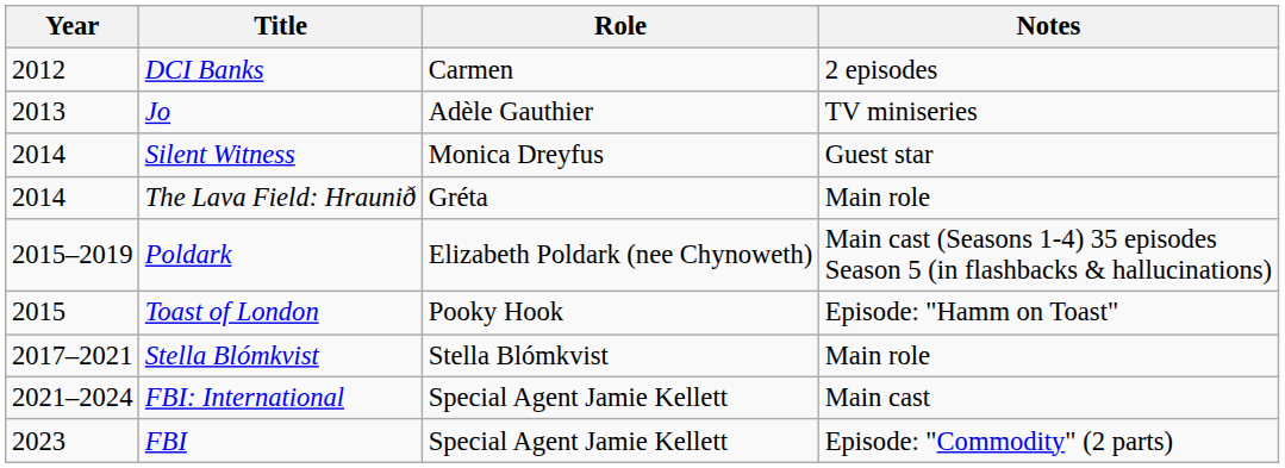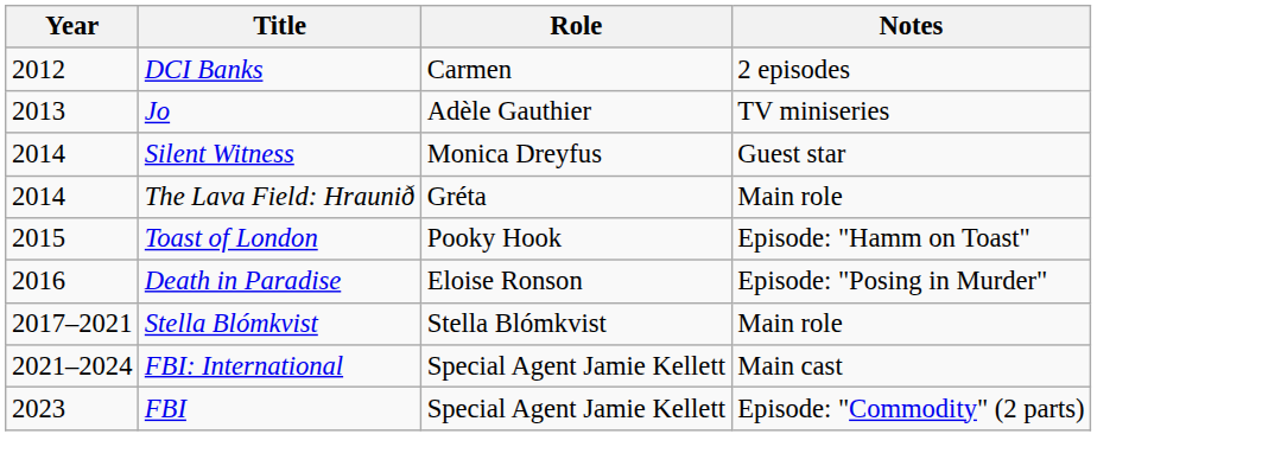- row: 2015–2019 | Poldark | Elizabeth Poldark (nee Chynoweth) | Main cast (Seasons 1-4) 35 episodes Season 5 (in flashbacks & hallucinations)
+ row: 2016 | Death in Paradise | Eloise Ronson | Episode: "Posing in Murder"
